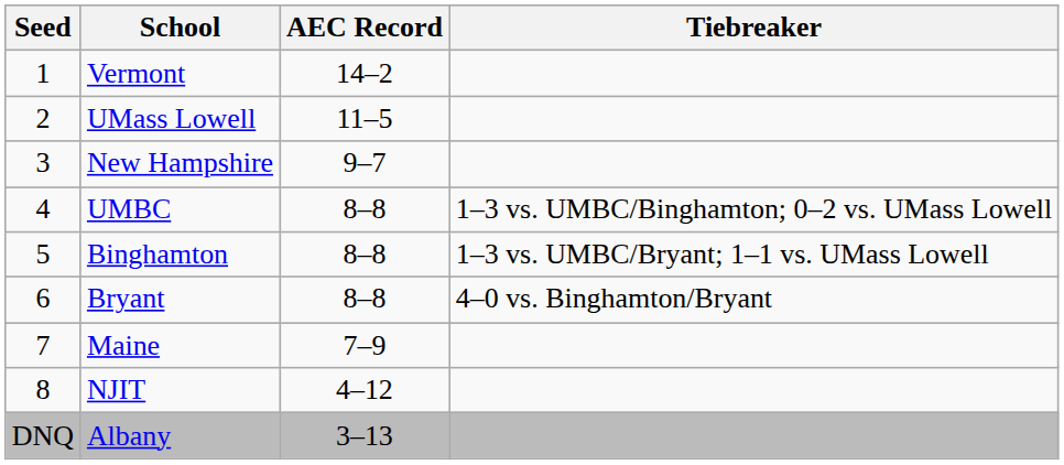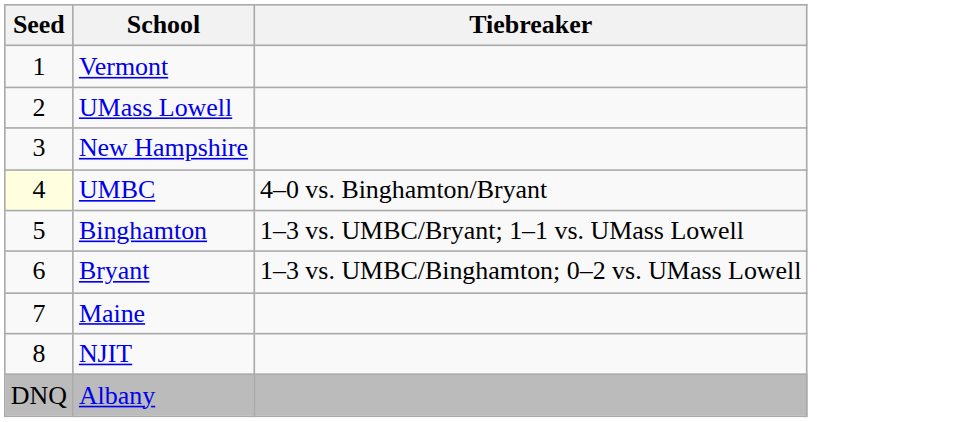- column: AEC Record | 14–2 | 11–5 | 9–7 | 8–8 | 8–8 | 8–8 | 7–9 | 4–12 | 3–13
UMBC | Seed: no background -> lightyellow background
UMBC | Tiebreaker: 1–3 vs. UMBC/Binghamton; 0–2 vs. UMass Lowell -> 4–0 vs. Binghamton/Bryant
Bryant | Tiebreaker: 4–0 vs. Binghamton/Bryant -> 1–3 vs. UMBC/Binghamton; 0–2 vs. UMass Lowell
